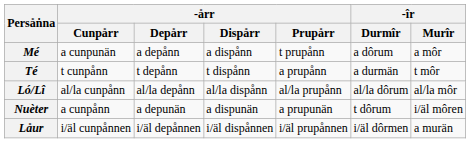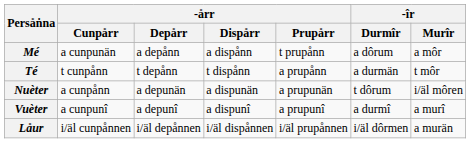- row: Ló/Lî | al/la cunpånn | al/la depånn | al/la dispånn | al/la prupånn | al/la dôrum | al/la môr
+ row: Vuèter | a cunpunî | a depunî | a dispunî | a prupunî | a durmî | a murî
